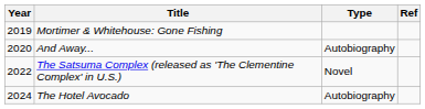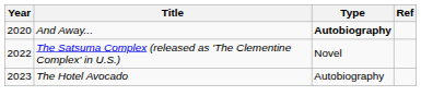- row: 2019 | Mortimer & Whitehouse: Gone Fishing
And Away... | Type: normal -> bold
The Hotel Avocado | Year: 2024 -> 2023
